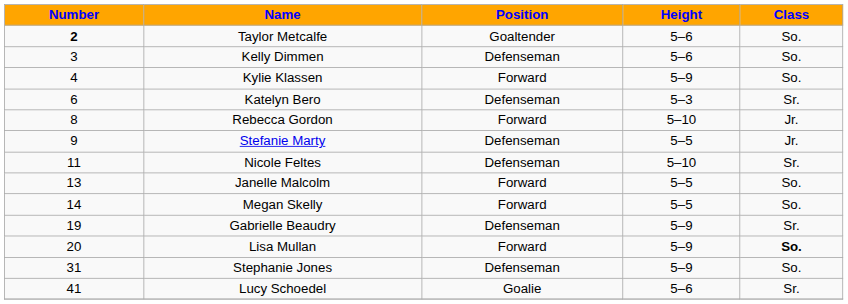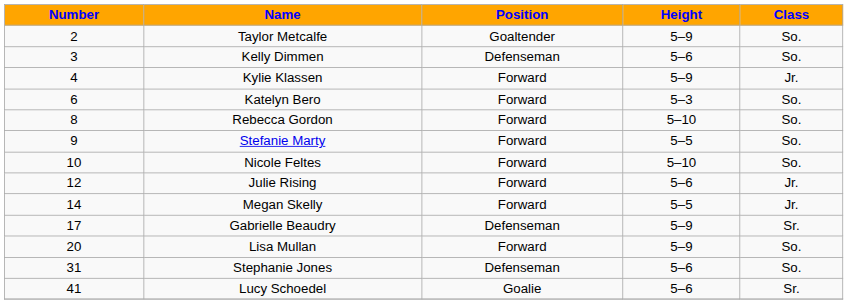Taylor Metcalfe | Number: bold -> normal
Taylor Metcalfe | Height: 5–6 -> 5–9
Kylie Klassen | Class: So. -> Jr.
Katelyn Bero | Position: Defenseman -> Forward
Katelyn Bero | Class: Sr. -> So.
Rebecca Gordon | Class: Jr. -> So.
Stefanie Marty | Position: Defenseman -> Forward
Stefanie Marty | Class: Jr. -> So.
Nicole Feltes | Number: 11 -> 10
Nicole Feltes | Position: Defenseman -> Forward
Nicole Feltes | Class: Sr. -> So.
+ row: 12 | Julie Rising | Forward | 5–6 | Jr.
- row: 13 | Janelle Malcolm | Forward | 5–5 | So.
Megan Skelly | Class: So. -> Jr.
Gabrielle Beaudry | Number: 19 -> 17
Lisa Mullan | Class: bold -> normal
Stephanie Jones | Height: 5–9 -> 5–6
